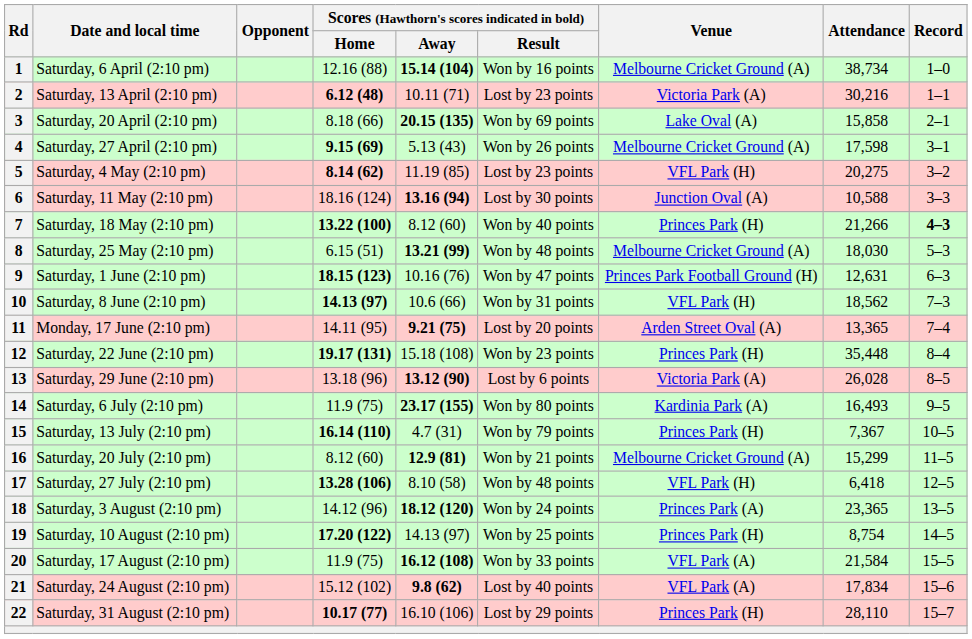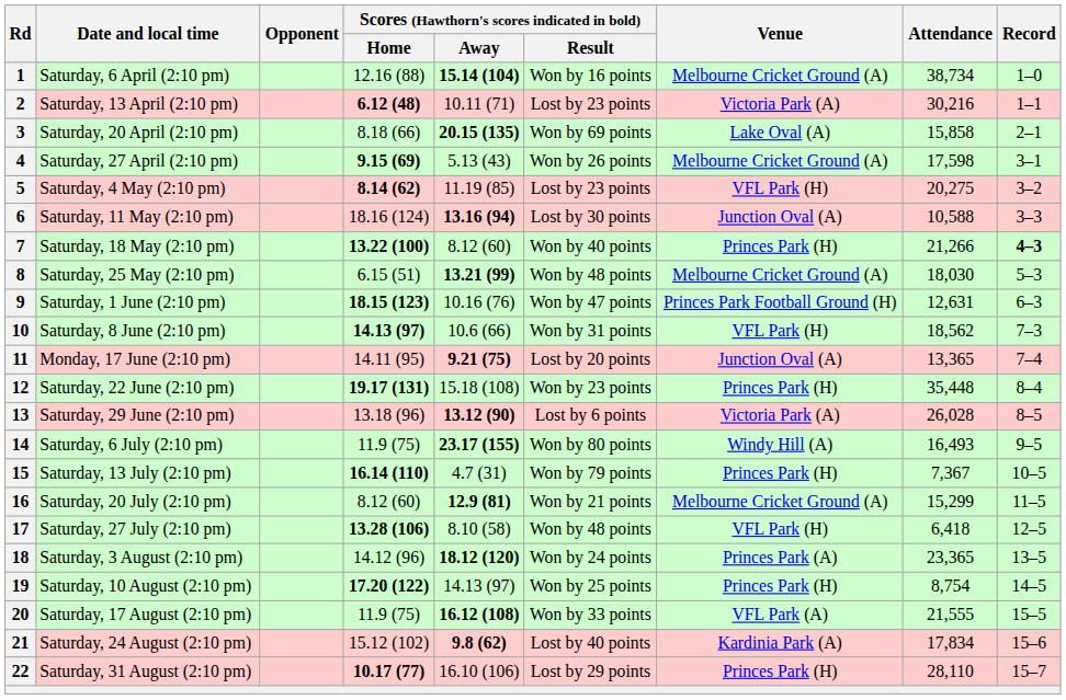11 | Venue: Arden Street Oval (A) -> Junction Oval (A)
14 | Venue: Kardinia Park (A) -> Windy Hill (A)
20 | Attendance: 21,584 -> 21,555
21 | Venue: VFL Park (A) -> Kardinia Park (A)
